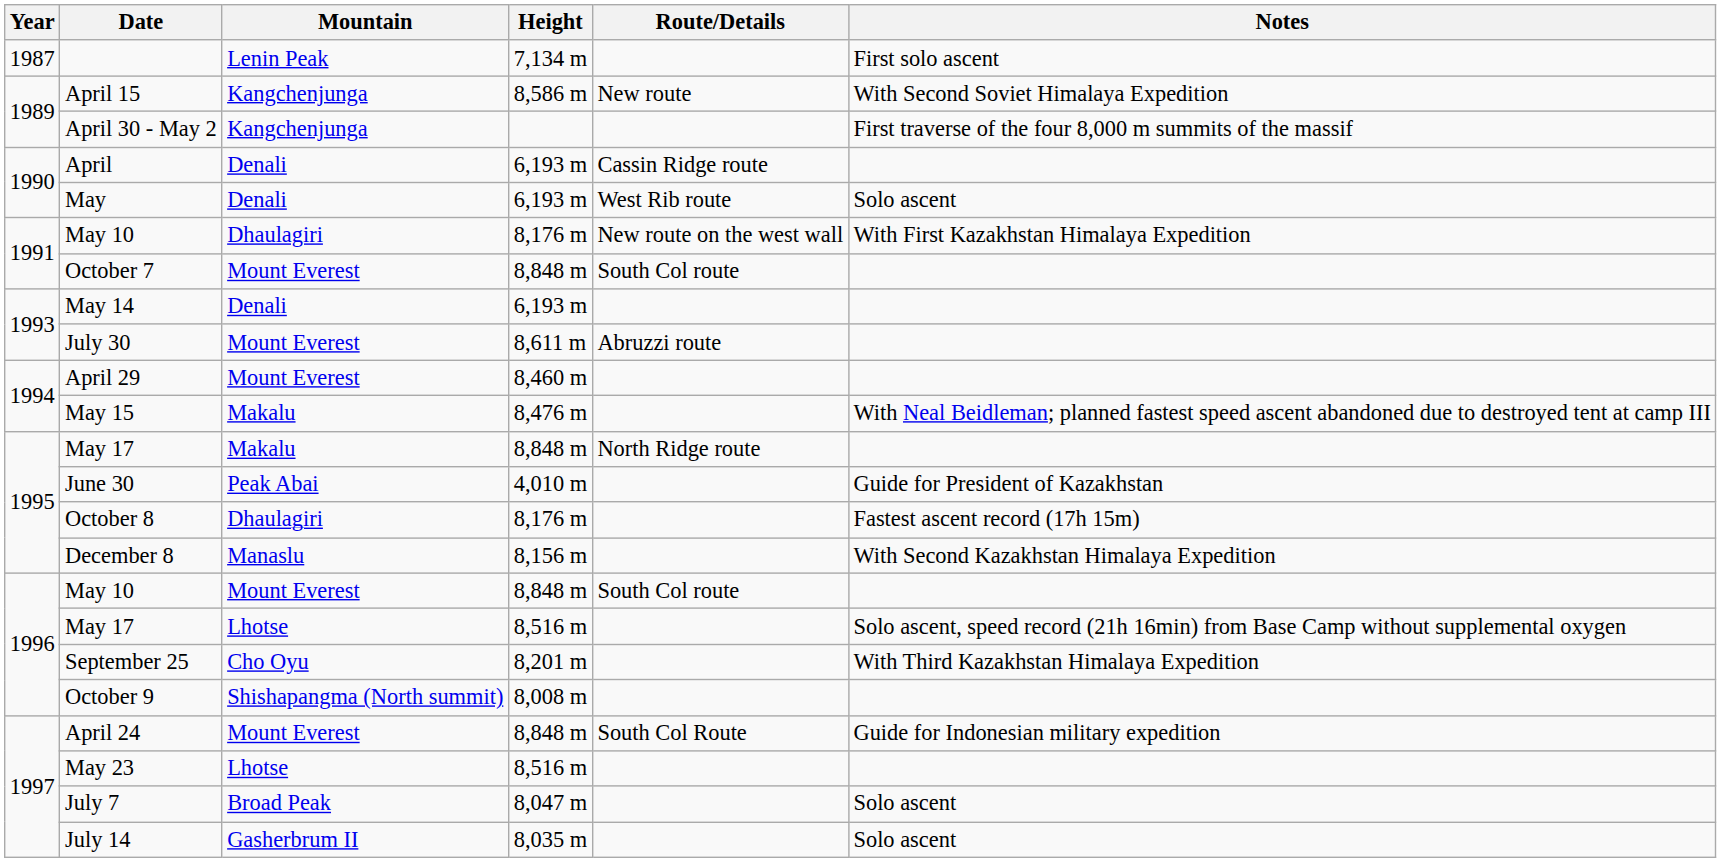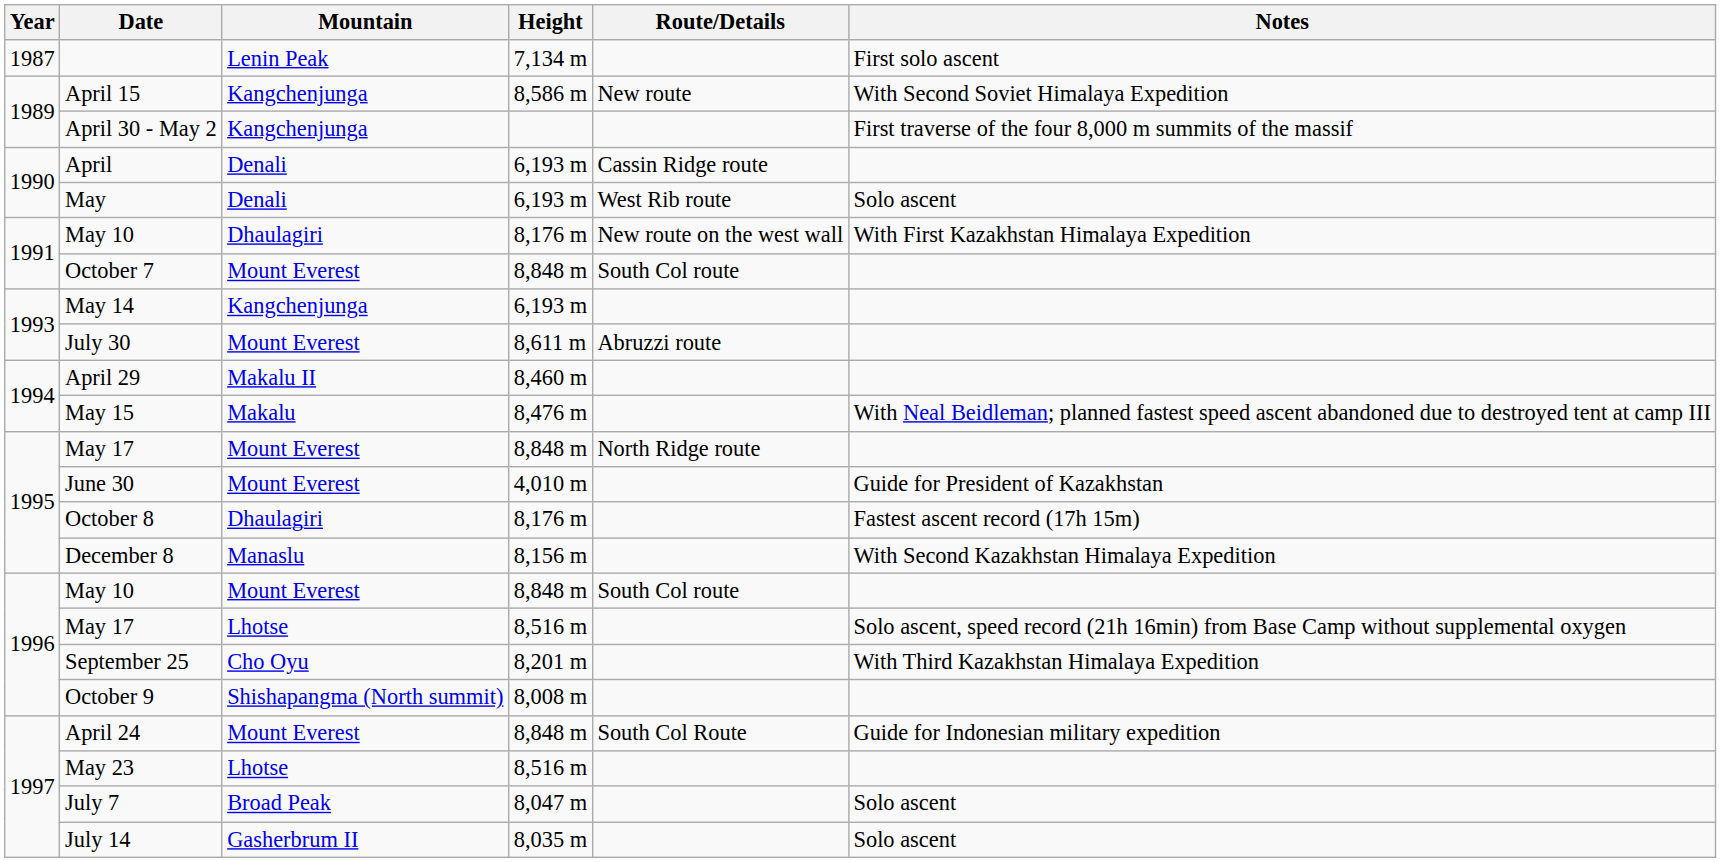May 14 | Mountain: Denali -> Kangchenjunga
April 29 | Mountain: Mount Everest -> Makalu II
May 17 / 8,848 m | Mountain: Makalu -> Mount Everest
June 30 | Mountain: Peak Abai -> Mount Everest
